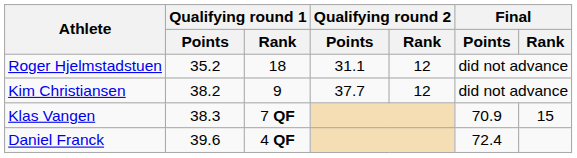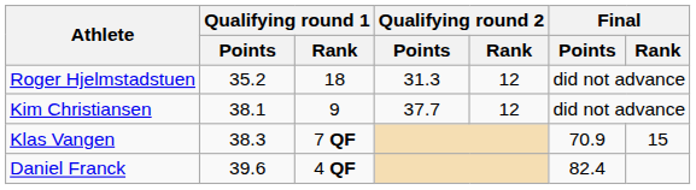Roger Hjelmstadstuen | Qualifying round 2 / Points: 31.1 -> 31.3
Kim Christiansen | Qualifying round 1 / Points: 38.2 -> 38.1
Daniel Franck | Final / Points: 72.4 -> 82.4
